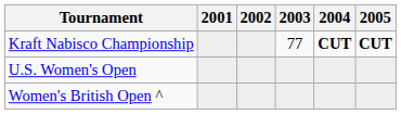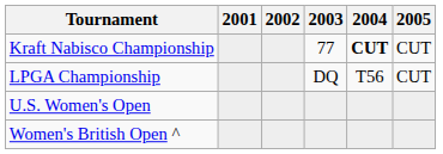Kraft Nabisco Championship | 2005: bold -> normal
+ row: LPGA Championship | DQ | T56 | CUT
